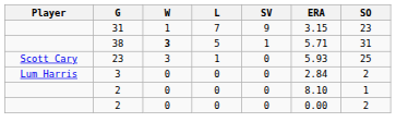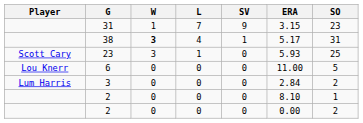38 | L: 5 -> 4
38 | ERA: 5.71 -> 5.17
+ row: Lou Knerr | 6 | 0 | 0 | 0 | 11.00 | 5
